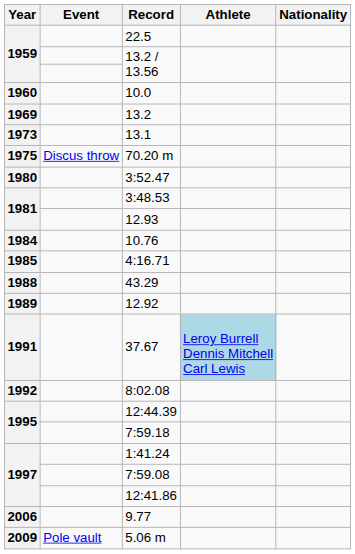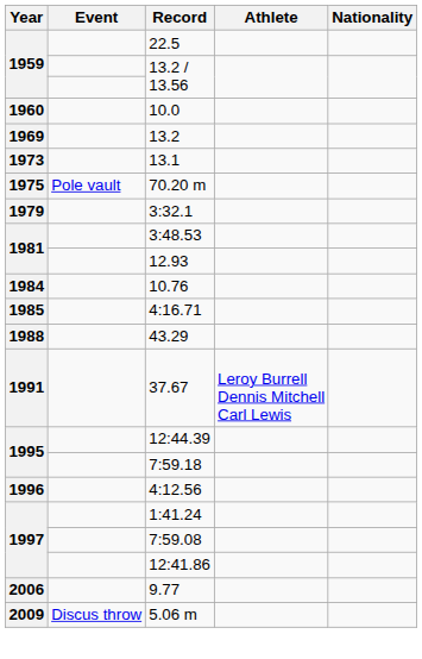70.20 m | Event: Discus throw -> Pole vault
+ row: 1979 | 3:32.1
- row: 1980 | 3:52.47
- row: 1989 | 12.92
37.67 | Athlete: lightblue background -> no background
- row: 1992 | 8:02.08
+ row: 1996 | 4:12.56
5.06 m | Event: Pole vault -> Discus throw
